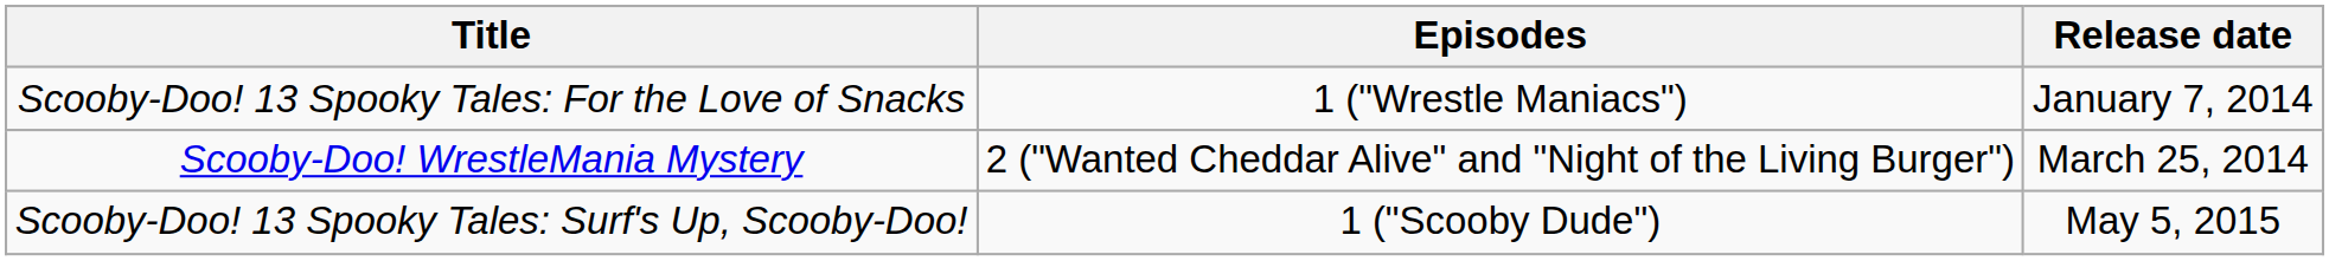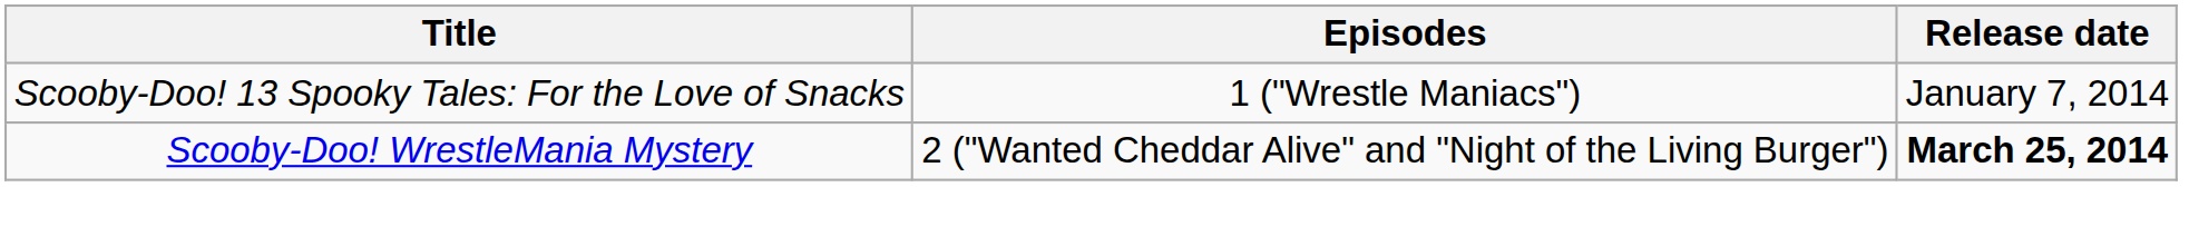Scooby-Doo! WrestleMania Mystery | Release date: normal -> bold
- row: Scooby-Doo! 13 Spooky Tales: Surf's Up, Scooby-Doo! | 1 ("Scooby Dude") | May 5, 2015
